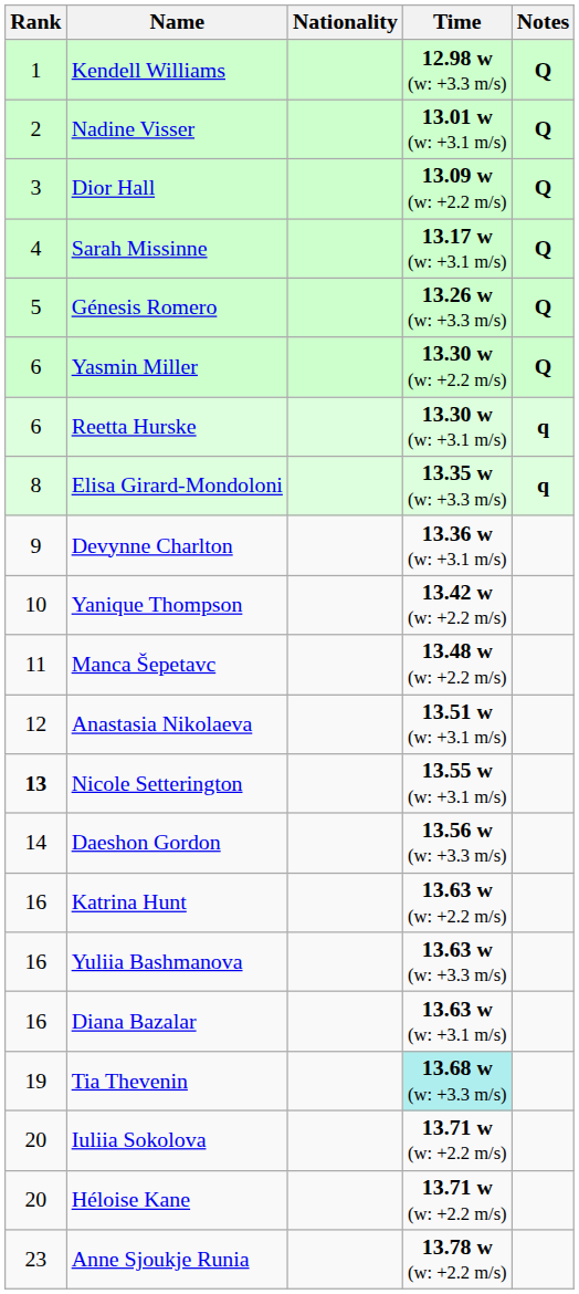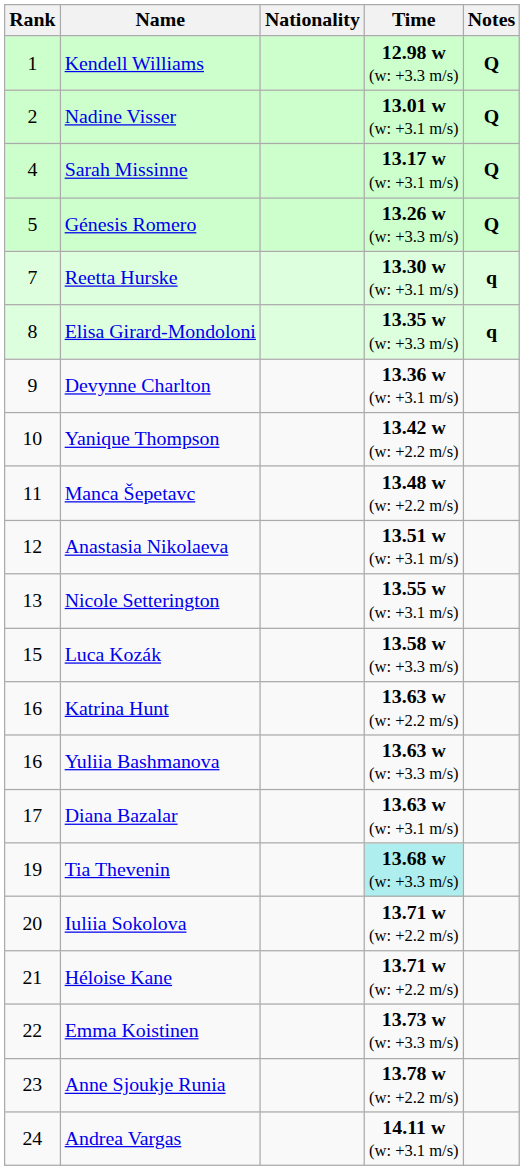- row: 3 | Dior Hall | 13.09 w (w: +2.2 m/s) | Q
- row: 6 | Yasmin Miller | 13.30 w (w: +2.2 m/s) | Q
Reetta Hurske | Rank: 6 -> 7
Nicole Setterington | Rank: bold -> normal
- row: 14 | Daeshon Gordon | 13.56 w (w: +3.3 m/s)
+ row: 15 | Luca Kozák | 13.58 w (w: +3.3 m/s)
Diana Bazalar | Rank: 16 -> 17
Héloise Kane | Rank: 20 -> 21
+ row: 22 | Emma Koistinen | 13.73 w (w: +3.3 m/s)
+ row: 24 | Andrea Vargas | 14.11 w (w: +3.1 m/s)
